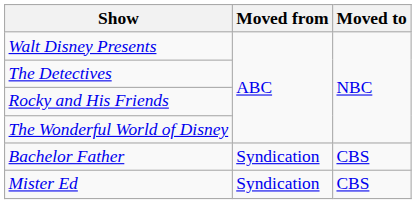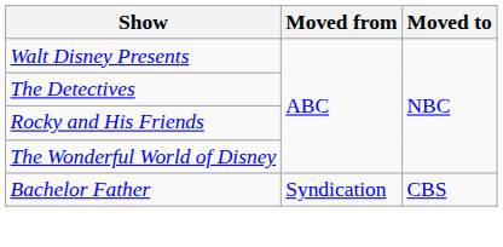- row: Mister Ed | Syndication | CBS
